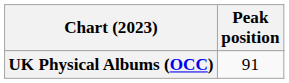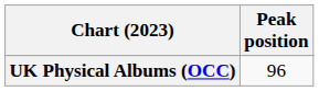UK Physical Albums (OCC) | Peak position: 91 -> 96
